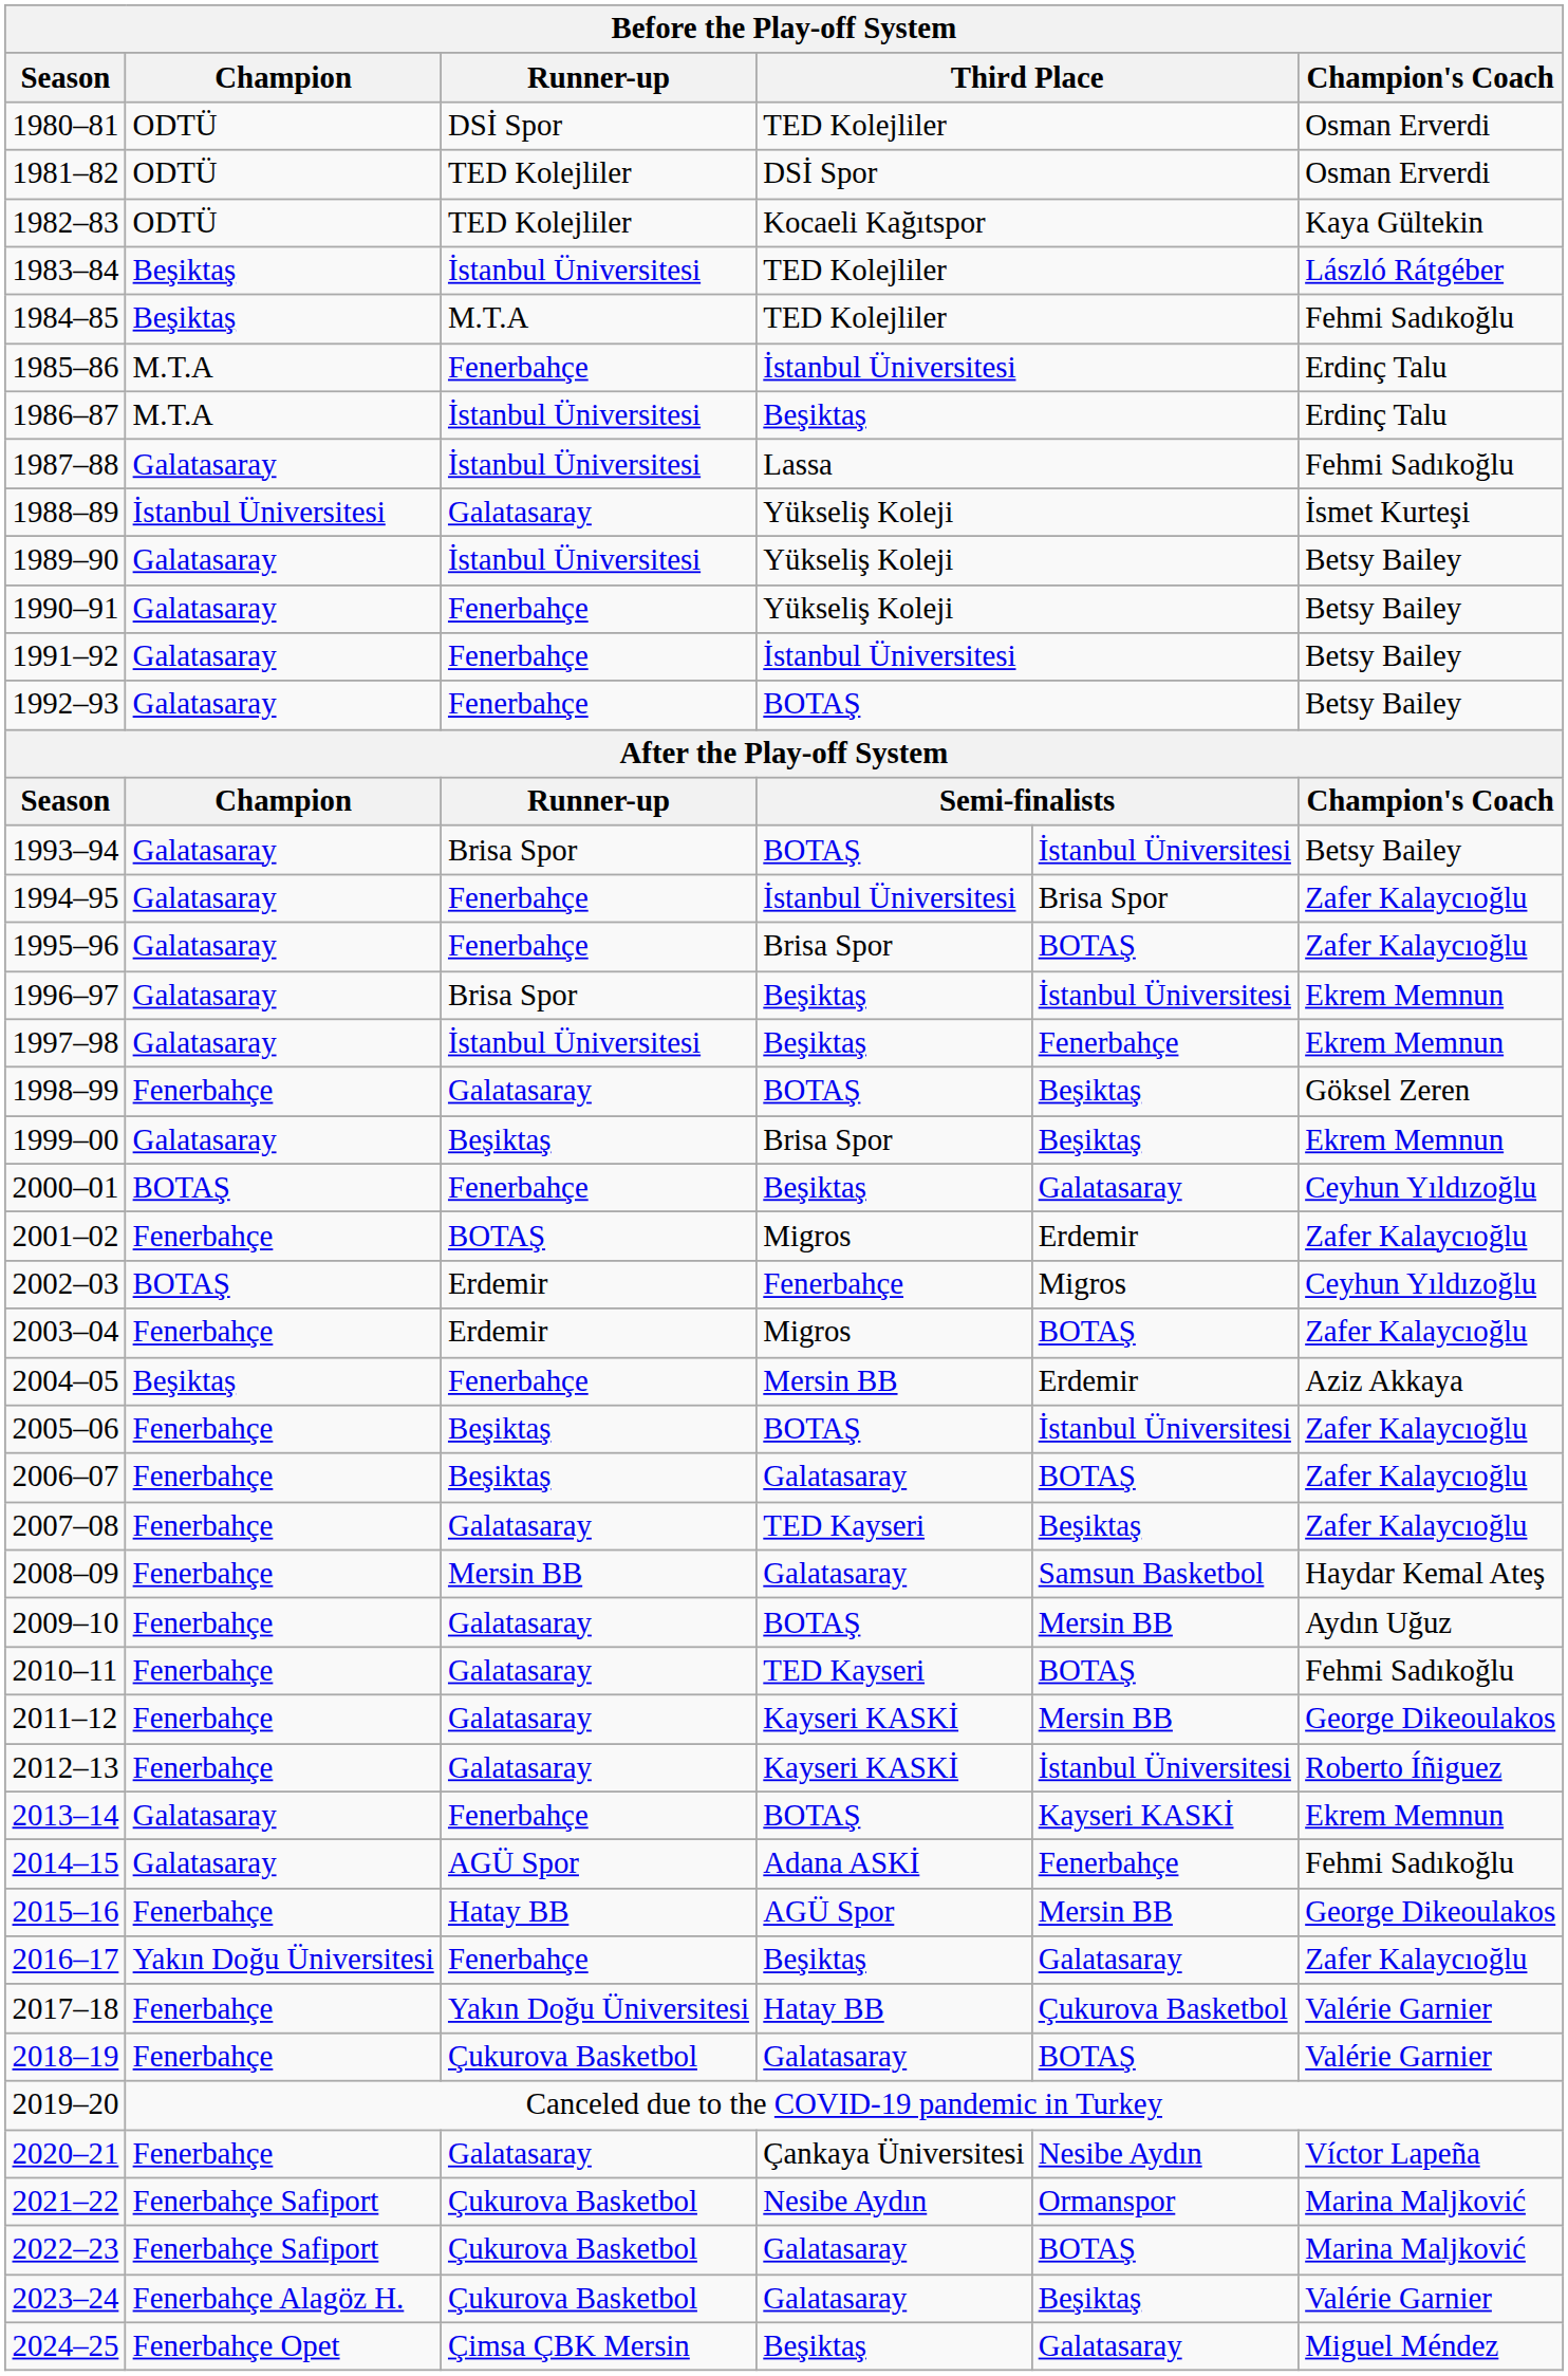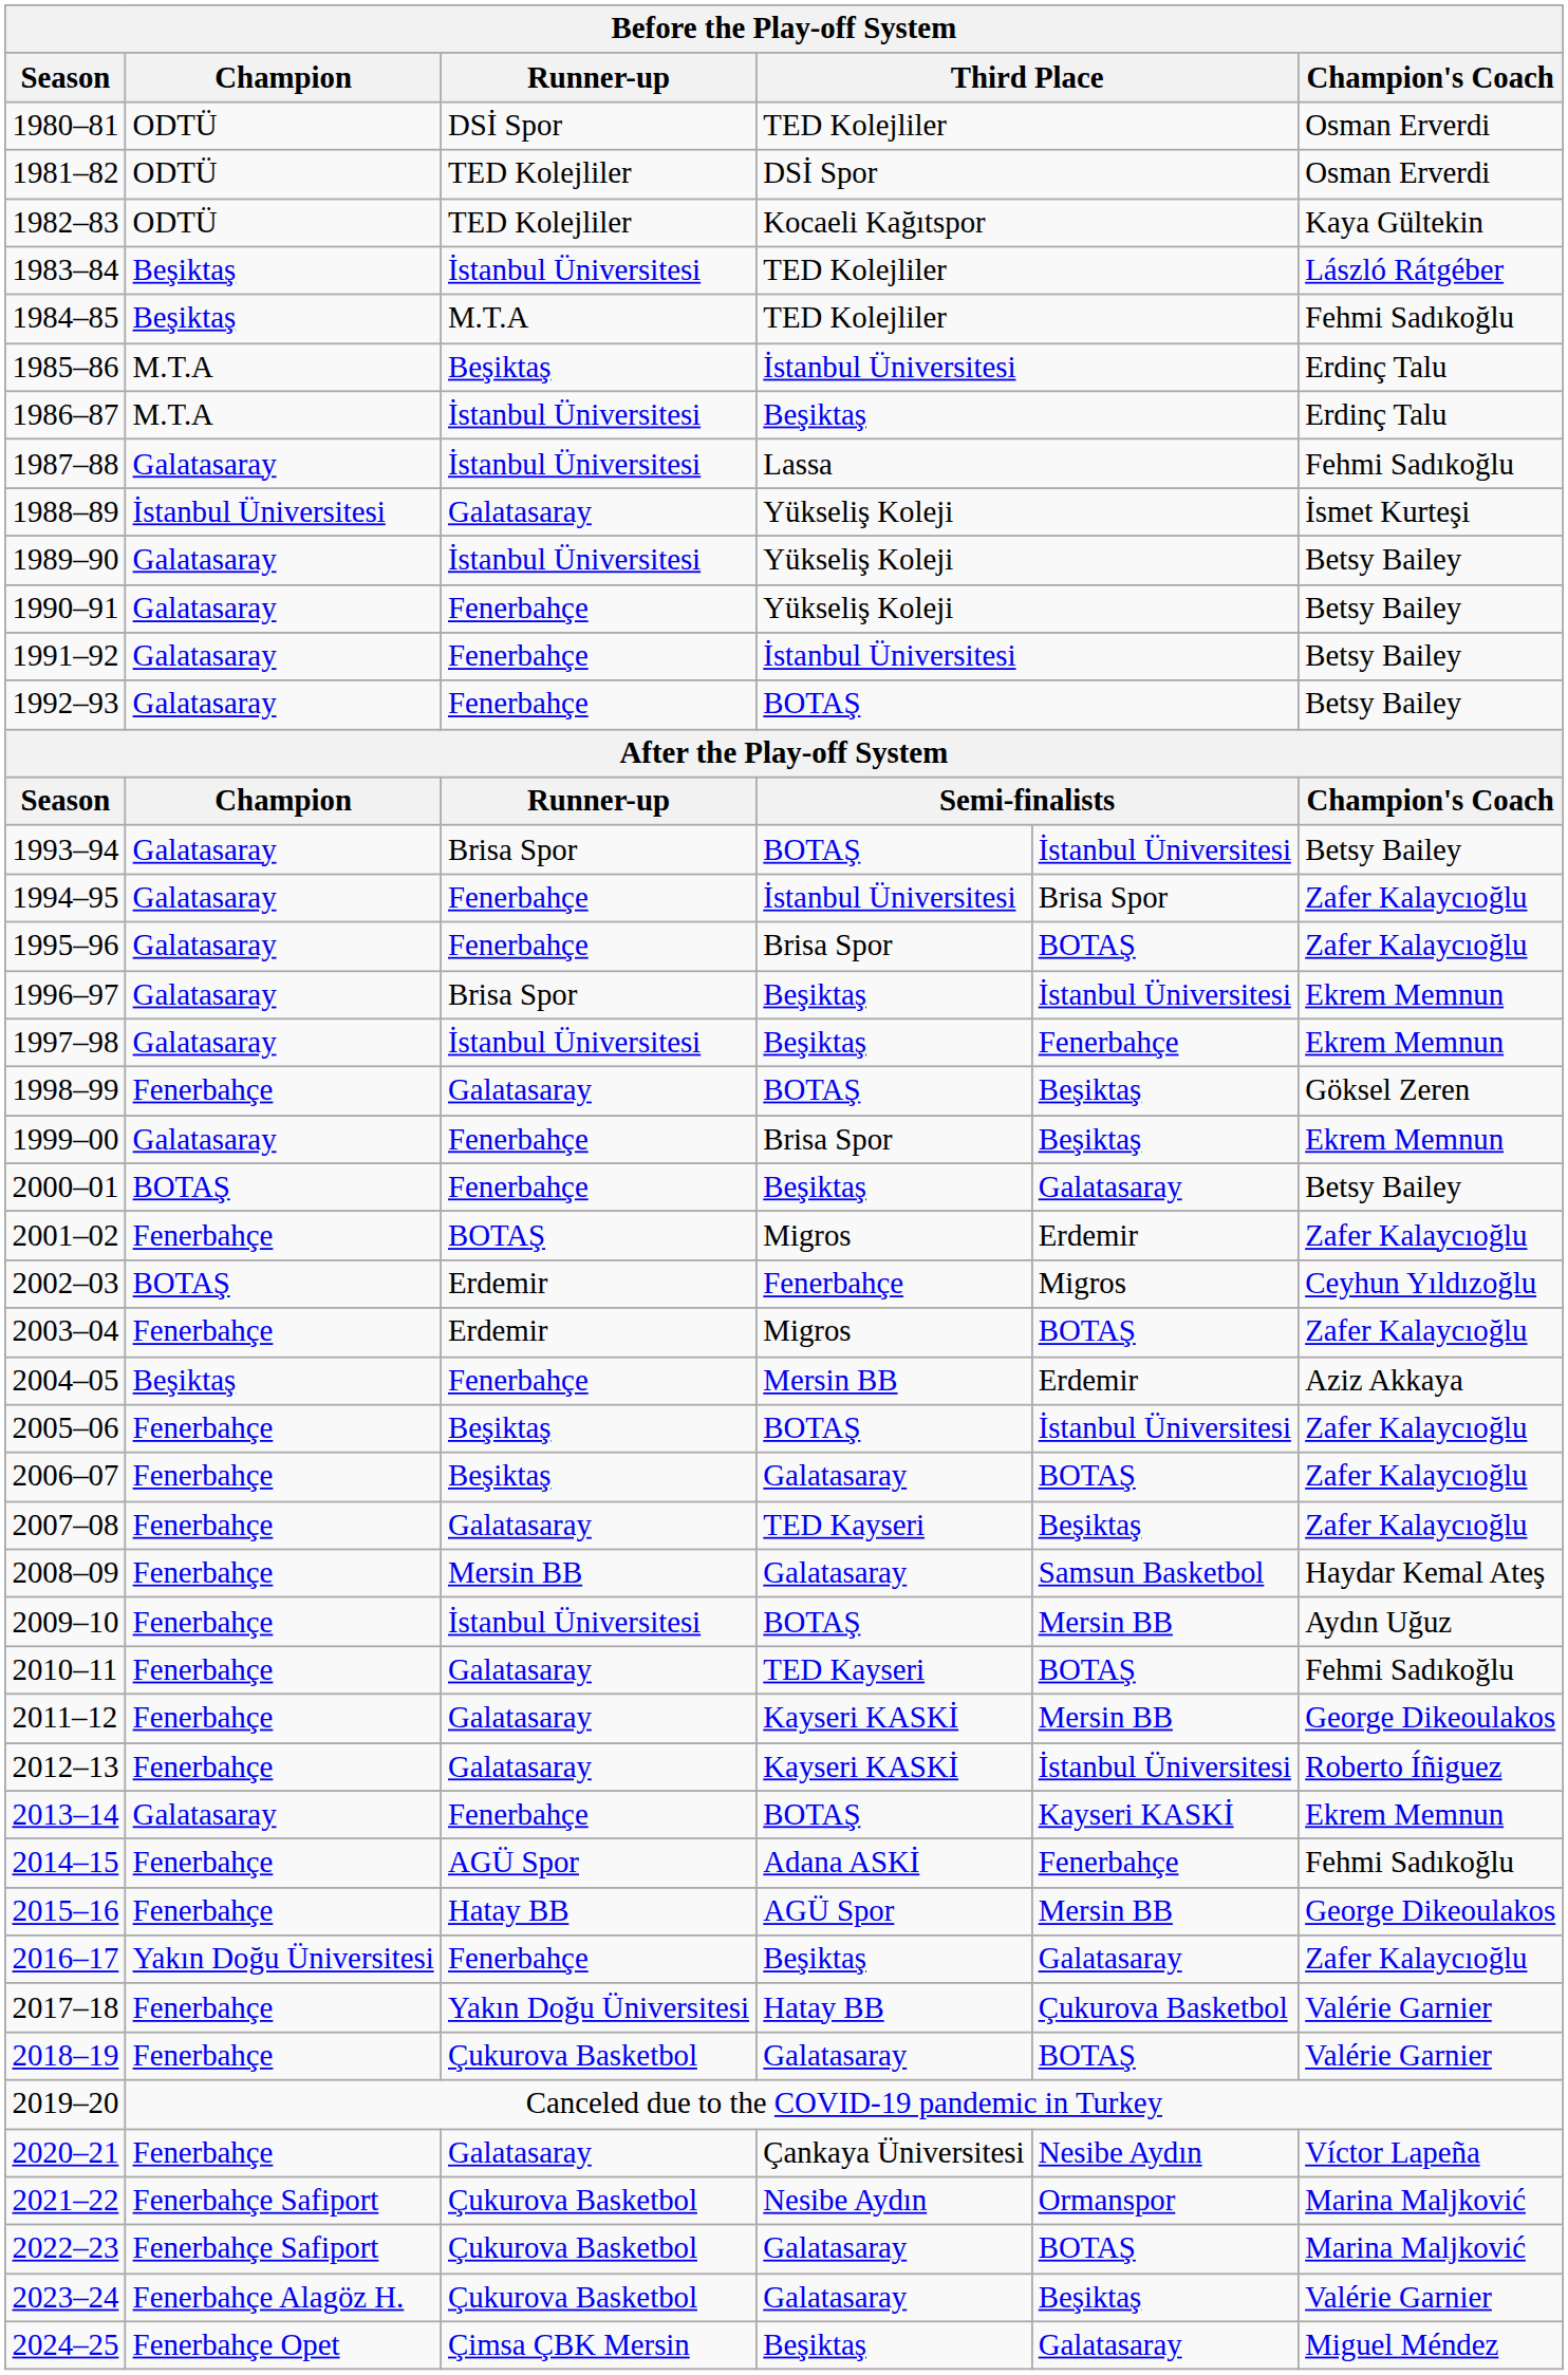1985–86 | Before the Play-off System / Runner-up: Fenerbahçe -> Beşiktaş
1999–00 | Before the Play-off System / Runner-up: Beşiktaş -> Fenerbahçe
2000–01 | Before the Play-off System / Champion's Coach: Ceyhun Yıldızoğlu -> Betsy Bailey
2009–10 | Before the Play-off System / Runner-up: Galatasaray -> İstanbul Üniversitesi
2014–15 | Before the Play-off System / Champion: Galatasaray -> Fenerbahçe
